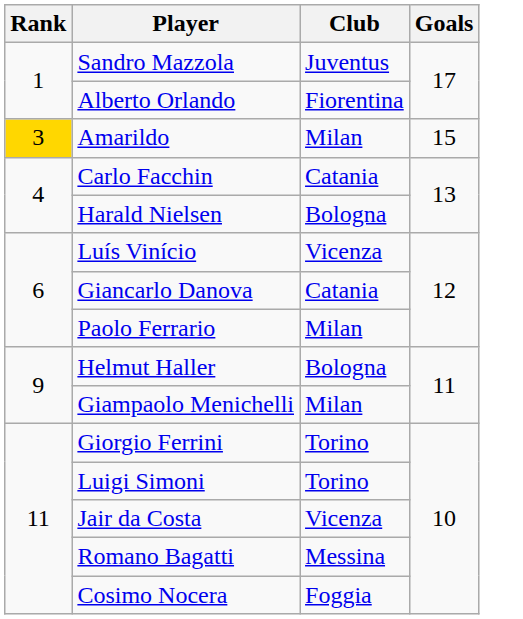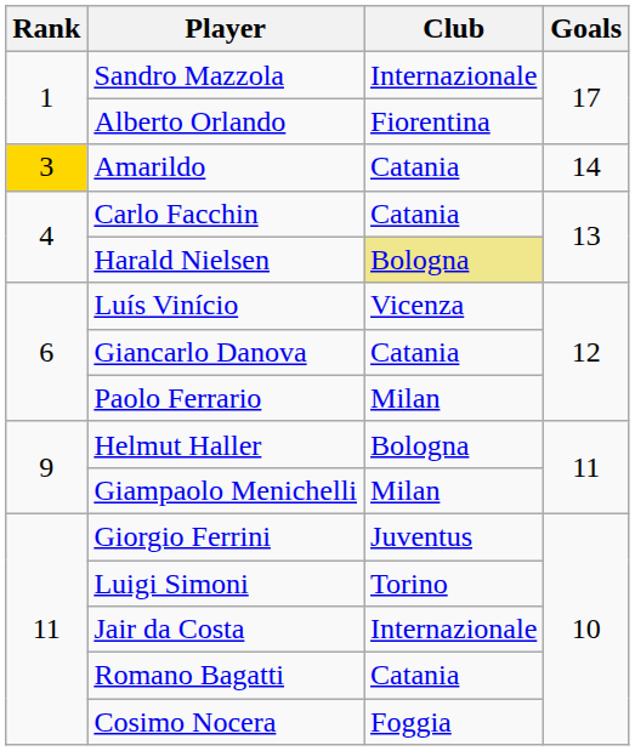Sandro Mazzola | Club: Juventus -> Internazionale
Amarildo | Club: Milan -> Catania
Amarildo | Goals: 15 -> 14
Harald Nielsen | Club: no background -> khaki background
Giorgio Ferrini | Club: Torino -> Juventus
Jair da Costa | Club: Vicenza -> Internazionale
Romano Bagatti | Club: Messina -> Catania
